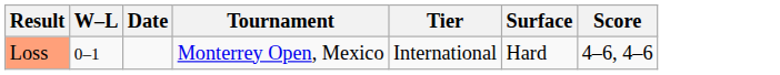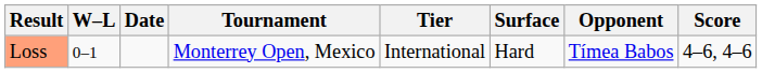+ column: Opponent | Tímea Babos
